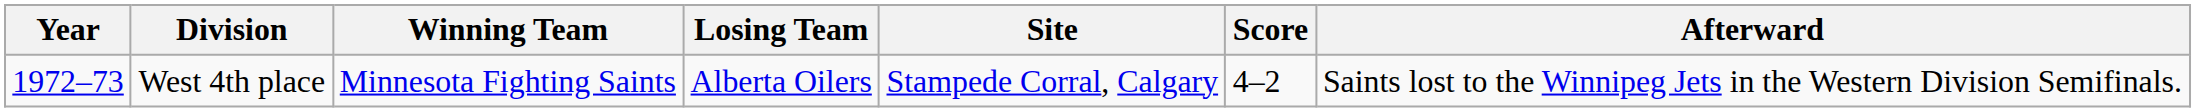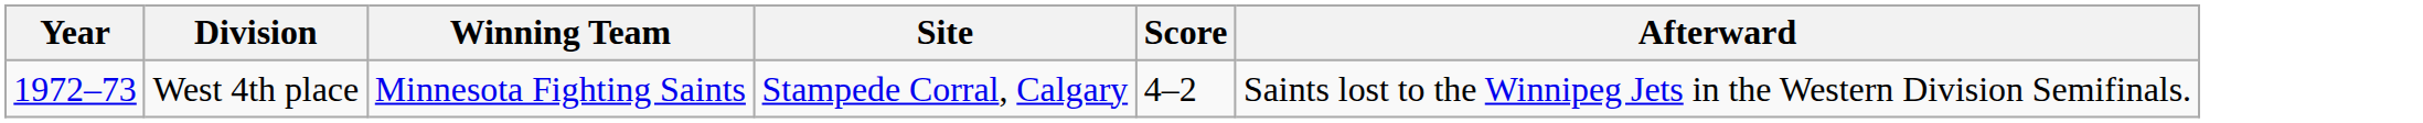- column: Losing Team | Alberta Oilers
